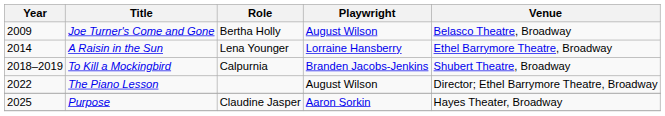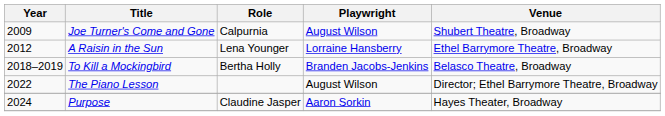Joe Turner's Come and Gone | Role: Bertha Holly -> Calpurnia
Joe Turner's Come and Gone | Venue: Belasco Theatre, Broadway -> Shubert Theatre, Broadway
A Raisin in the Sun | Year: 2014 -> 2012
To Kill a Mockingbird | Role: Calpurnia -> Bertha Holly
To Kill a Mockingbird | Venue: Shubert Theatre, Broadway -> Belasco Theatre, Broadway
Purpose | Year: 2025 -> 2024
